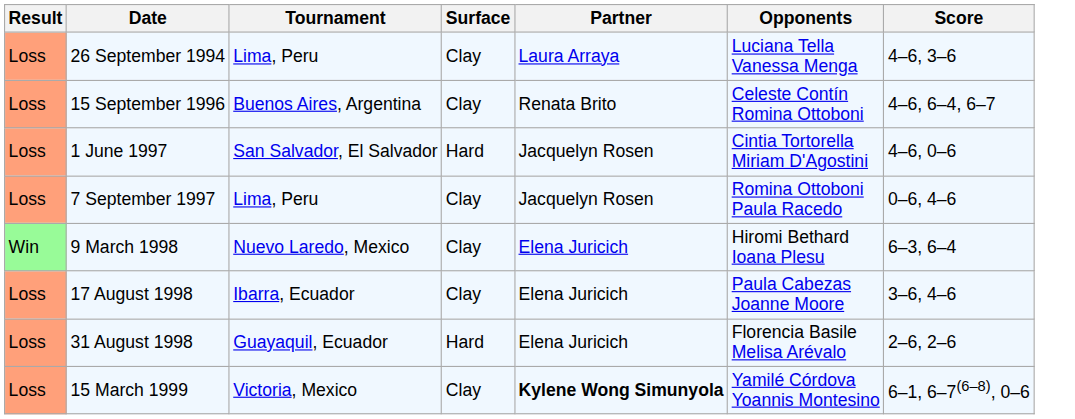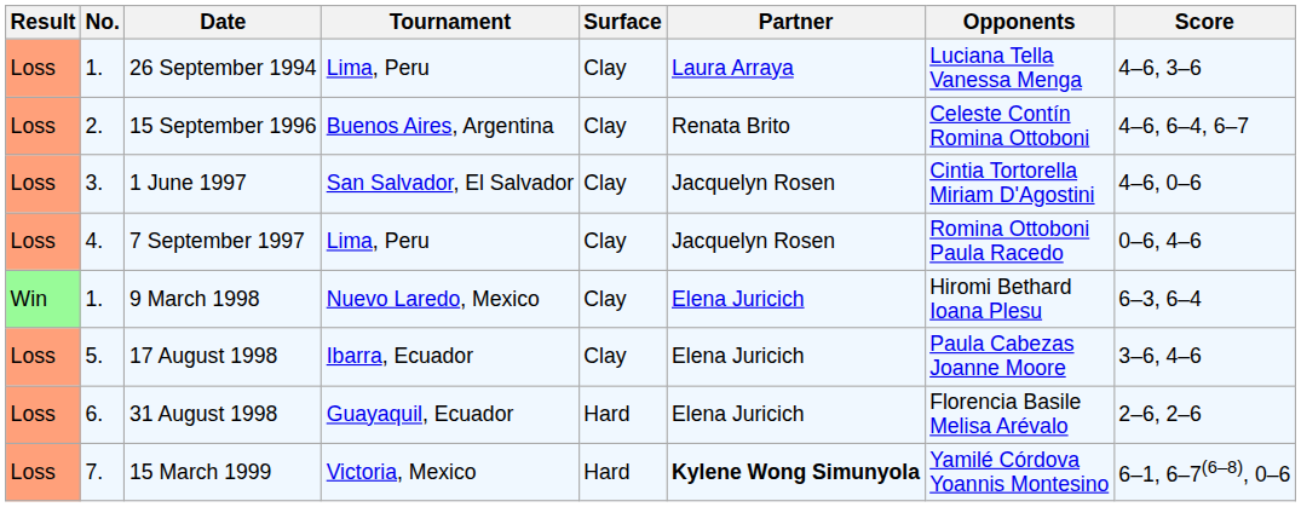+ column: No. | 1. | 2. | 3. | 4. | 1. | 5. | 6. | 7.
1 June 1997 | Surface: Hard -> Clay
15 March 1999 | Surface: Clay -> Hard
